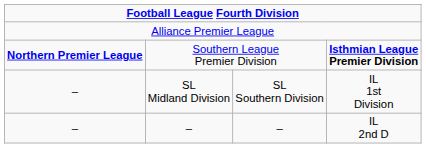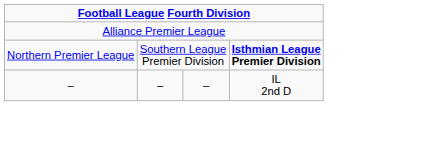Southern League Premier Division | column 1: bold -> normal
- row: – | SL Midland Division | SL Southern Division | IL 1st Division
